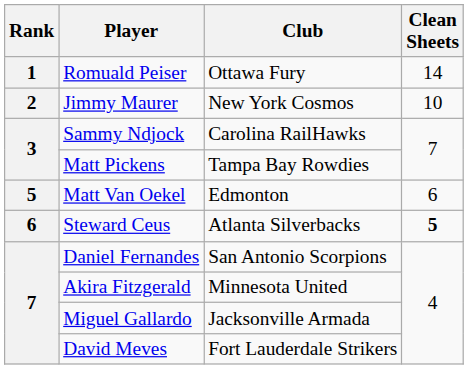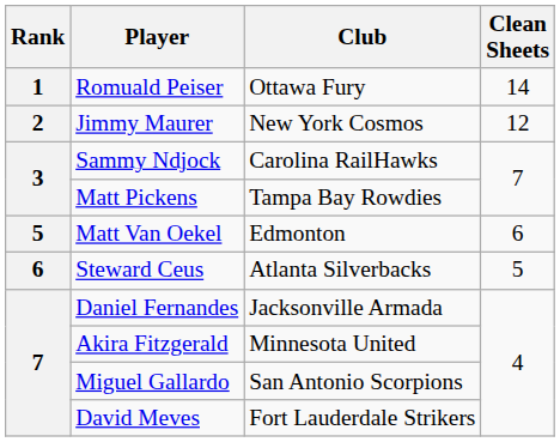Jimmy Maurer | Clean Sheets: 10 -> 12
Steward Ceus | Clean Sheets: bold -> normal
Daniel Fernandes | Club: San Antonio Scorpions -> Jacksonville Armada
Miguel Gallardo | Club: Jacksonville Armada -> San Antonio Scorpions
